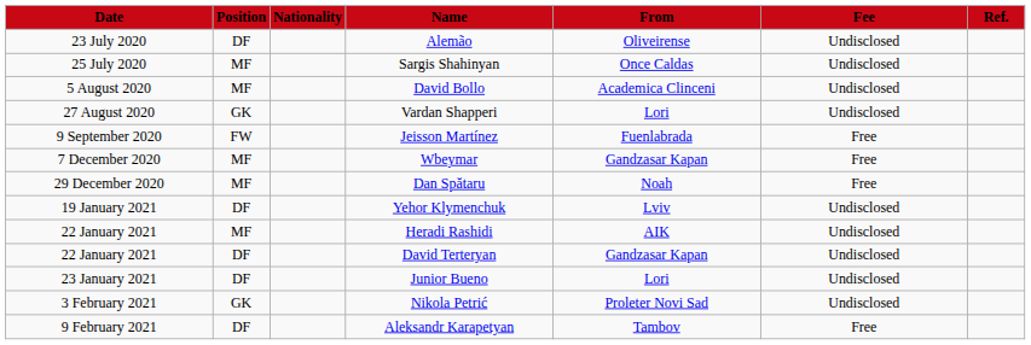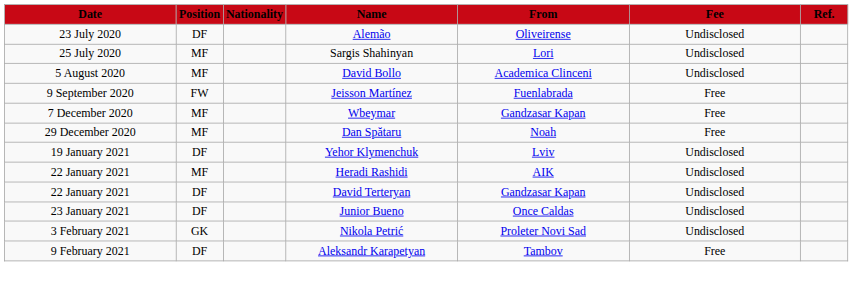Sargis Shahinyan | From: Once Caldas -> Lori
- row: 27 August 2020 | GK | Vardan Shapperi | Lori | Undisclosed
Junior Bueno | From: Lori -> Once Caldas
